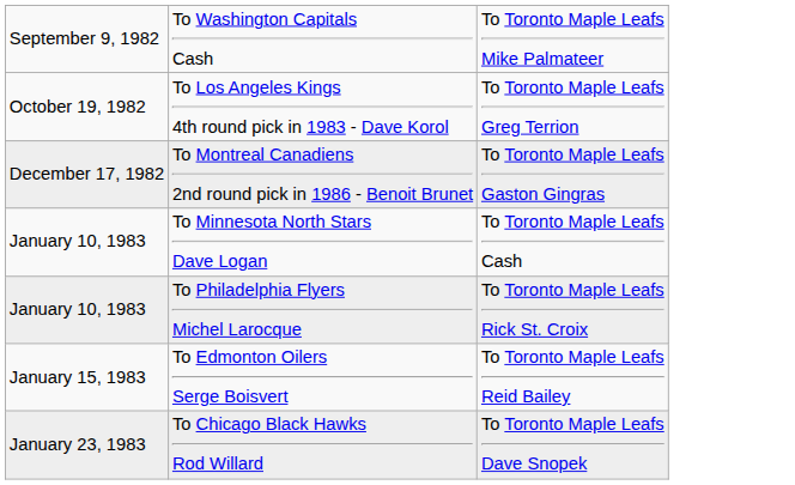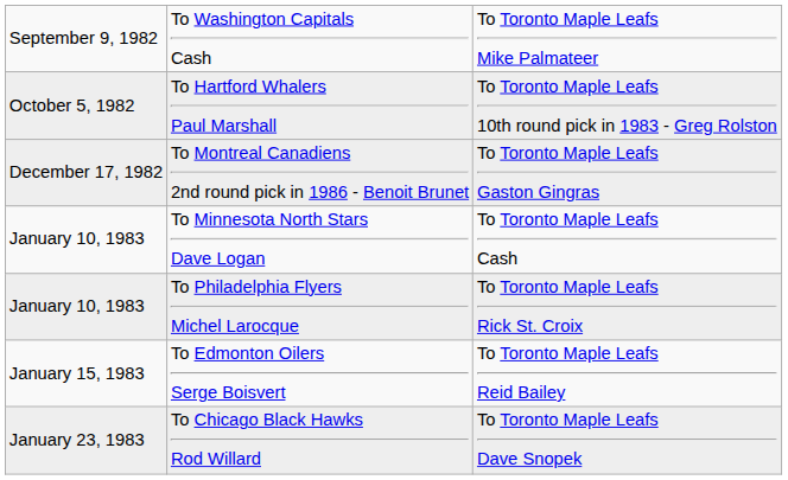+ row: October 5, 1982 | To Hartford Whalers Paul Marshall | To Toronto Maple Leafs 10th round pick in 1983 - Greg Rolston
- row: October 19, 1982 | To Los Angeles Kings 4th round pick in 1983 - Dave Korol | To Toronto Maple Leafs Greg Terrion
